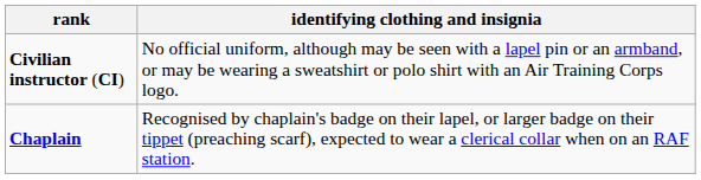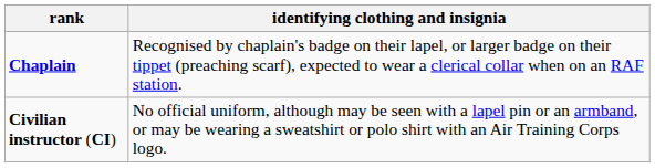rows swapped: Civilian instructor (CI) <-> Chaplain
